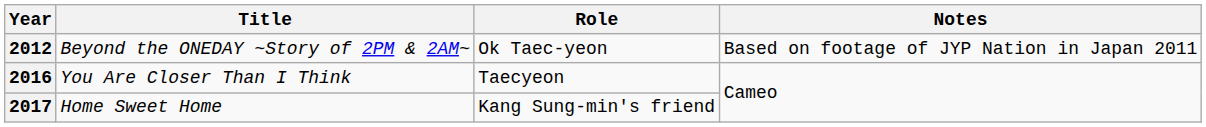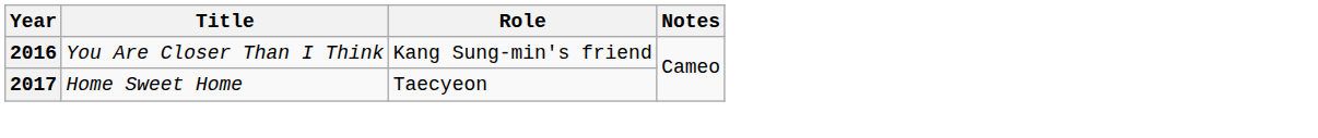- row: 2012 | Beyond the ONEDAY ~Story of 2PM & 2AM~ | Ok Taec-yeon | Based on footage of JYP Nation in Japan 2011
2016 | Role: Taecyeon -> Kang Sung-min's friend
2017 | Role: Kang Sung-min's friend -> Taecyeon
